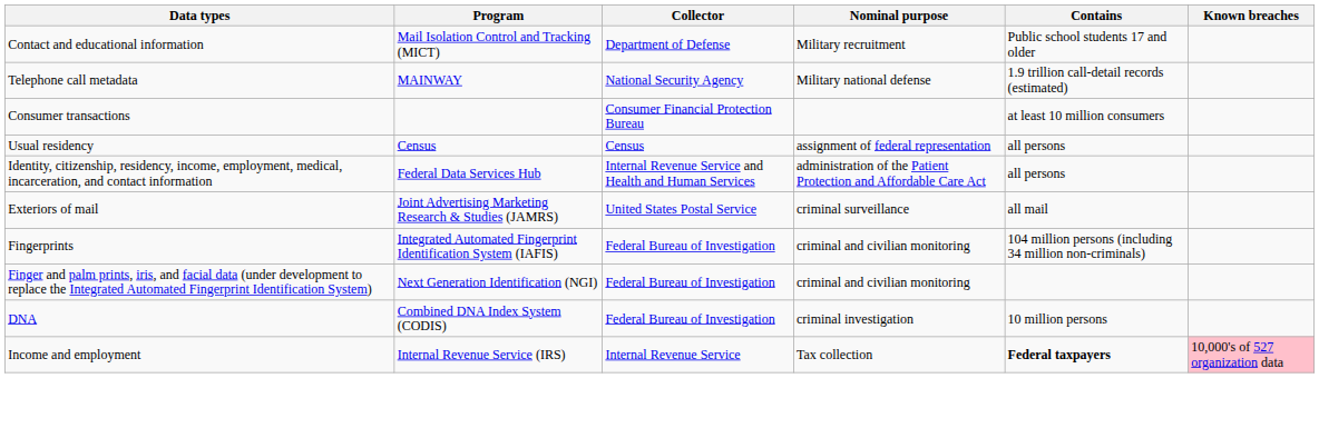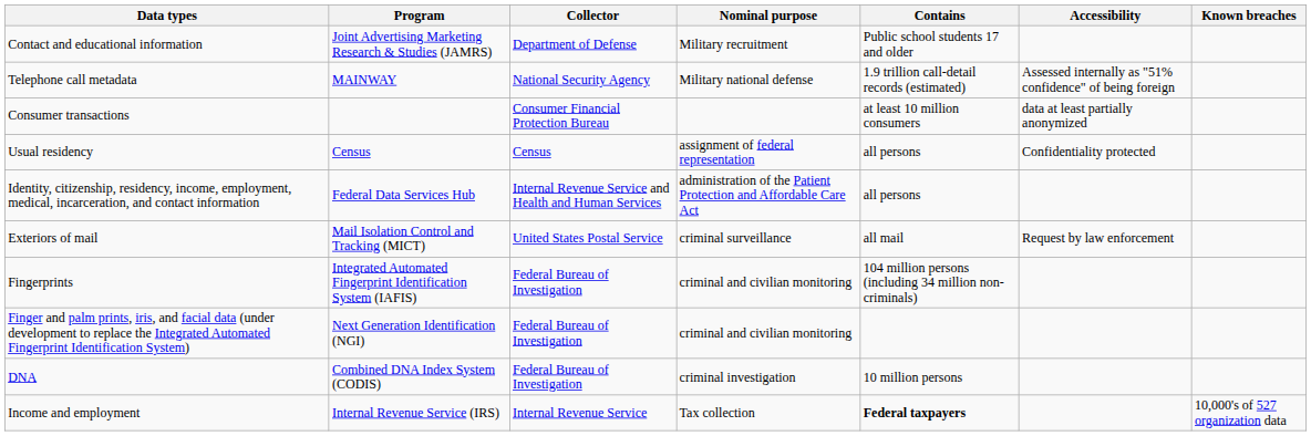+ column: Accessibility | Assessed internally as "51% confidence" of being foreign | data at least partially anonymized | Confidentiality protected | Request by law enforcement
Contact and educational information | Program: Mail Isolation Control and Tracking (MICT) -> Joint Advertising Marketing Research & Studies (JAMRS)
Exteriors of mail | Program: Joint Advertising Marketing Research & Studies (JAMRS) -> Mail Isolation Control and Tracking (MICT)
Income and employment | Known breaches: pink background -> no background
